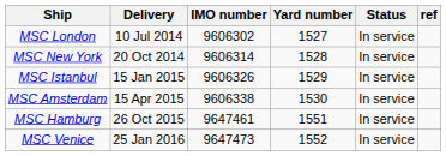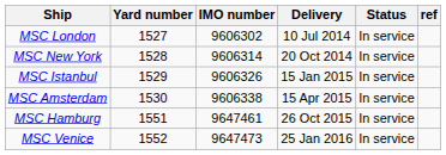columns swapped: Yard number <-> Delivery
